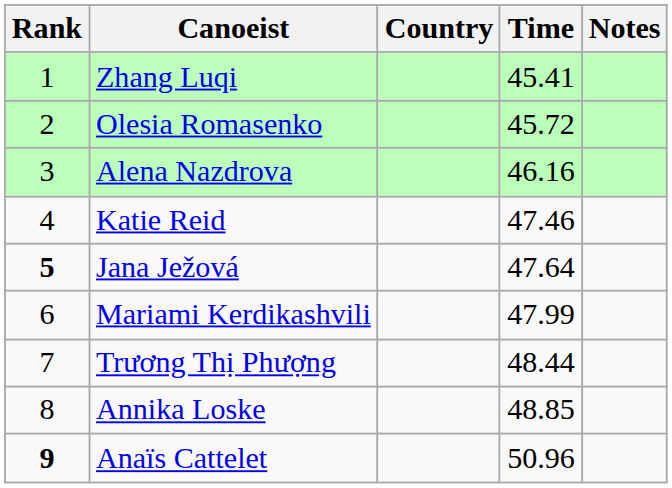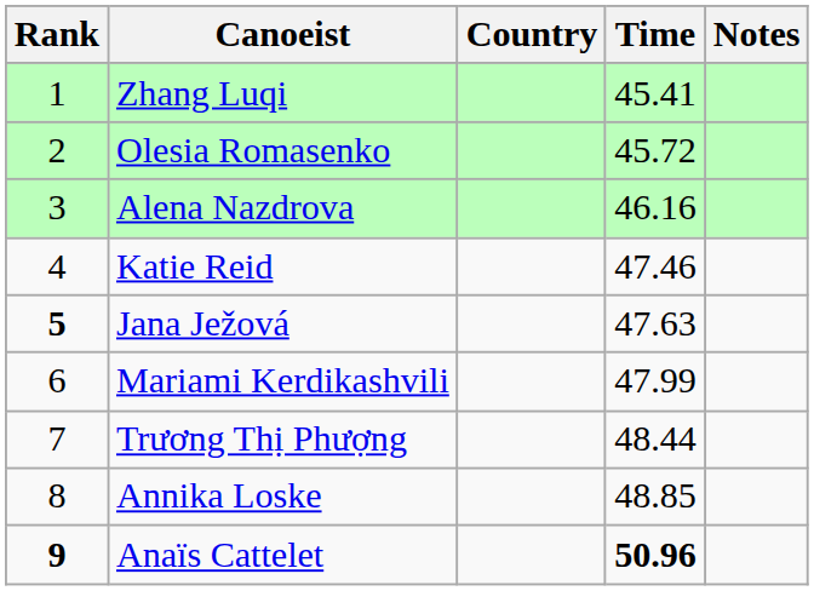Jana Ježová | Time: 47.64 -> 47.63
Anaïs Cattelet | Time: normal -> bold
